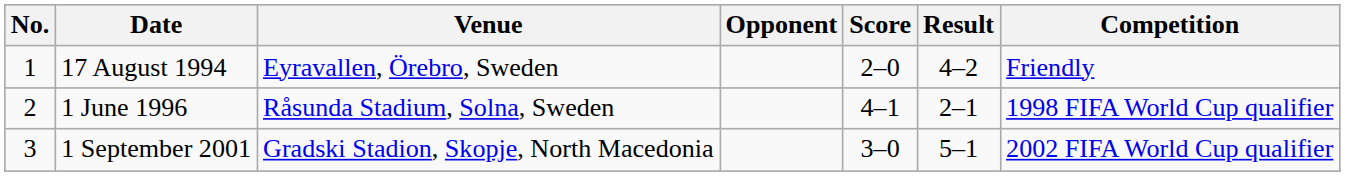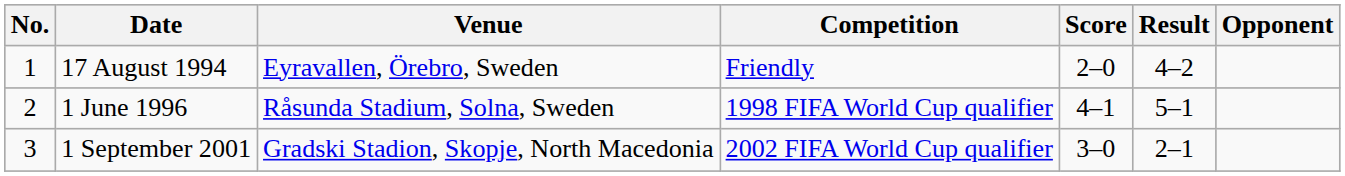columns swapped: Opponent <-> Competition
1 June 1996 | Result: 2–1 -> 5–1
1 September 2001 | Result: 5–1 -> 2–1
